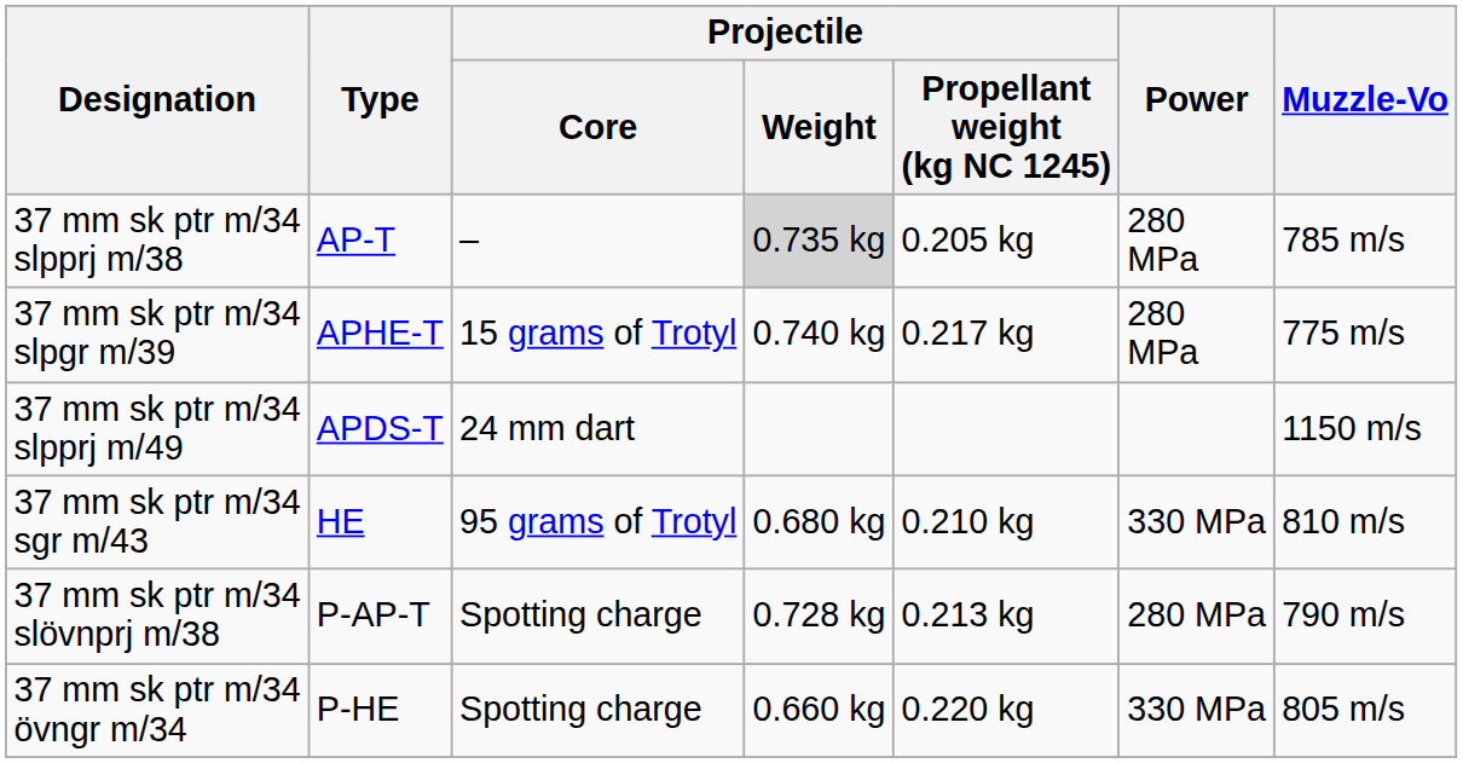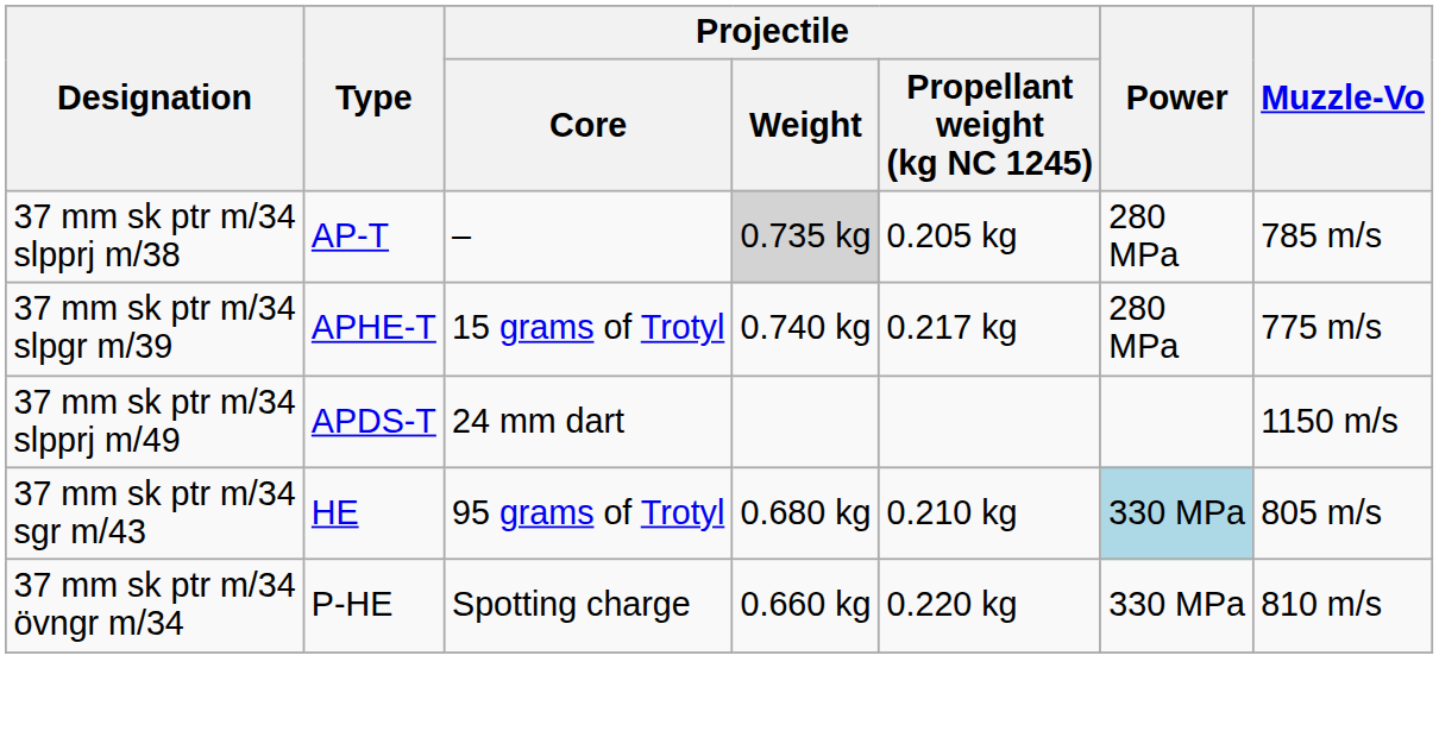37 mm sk ptr m/34 sgr m/43 | Power: no background -> lightblue background
37 mm sk ptr m/34 sgr m/43 | Muzzle-Vo: 810 m/s -> 805 m/s
- row: 37 mm sk ptr m/34 slövnprj m/38 | P-AP-T | Spotting charge | 0.728 kg | 0.213 kg | 280 MPa | 790 m/s
37 mm sk ptr m/34 övngr m/34 | Muzzle-Vo: 805 m/s -> 810 m/s
